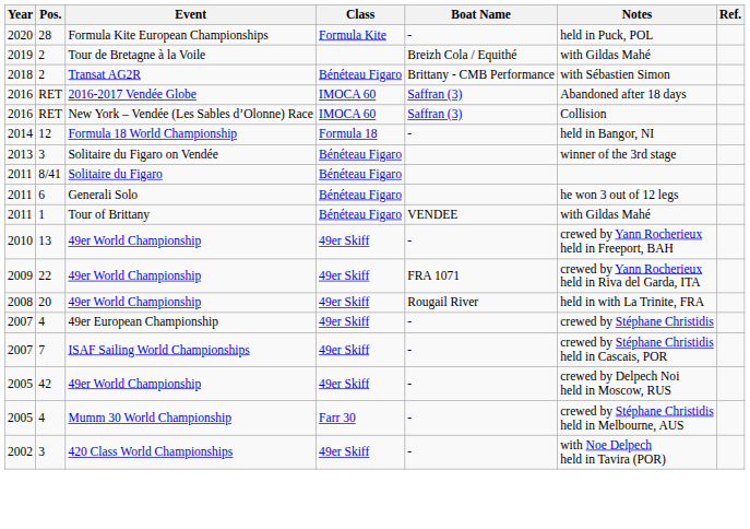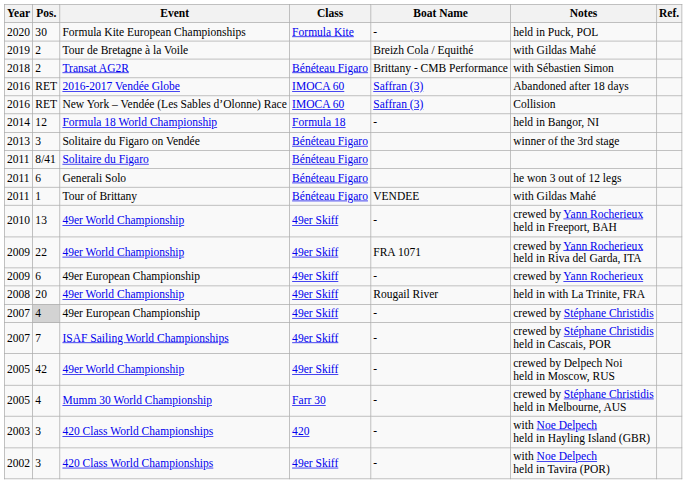Formula Kite European Championships | Pos.: 28 -> 30
+ row: 2009 | 6 | 49er European Championship | 49er Skiff | - | crewed by Yann Rocherieux
2007 / 49er European Championship | Pos.: no background -> lightgrey background
+ row: 2003 | 3 | 420 Class World Championships | 420 | - | with Noe Delpech held in Hayling Island (GBR)
